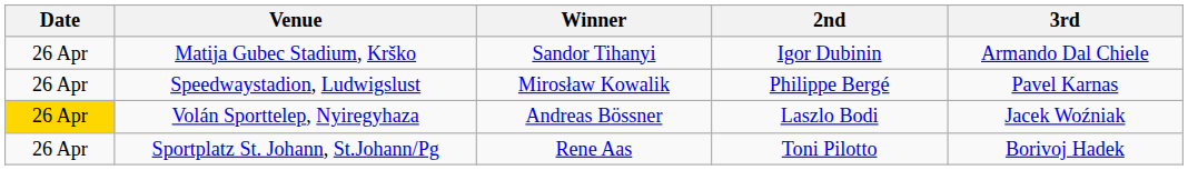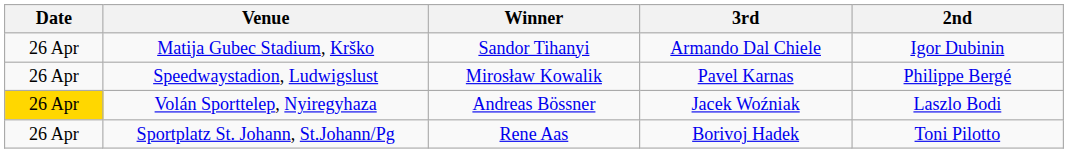columns swapped: 2nd <-> 3rd
